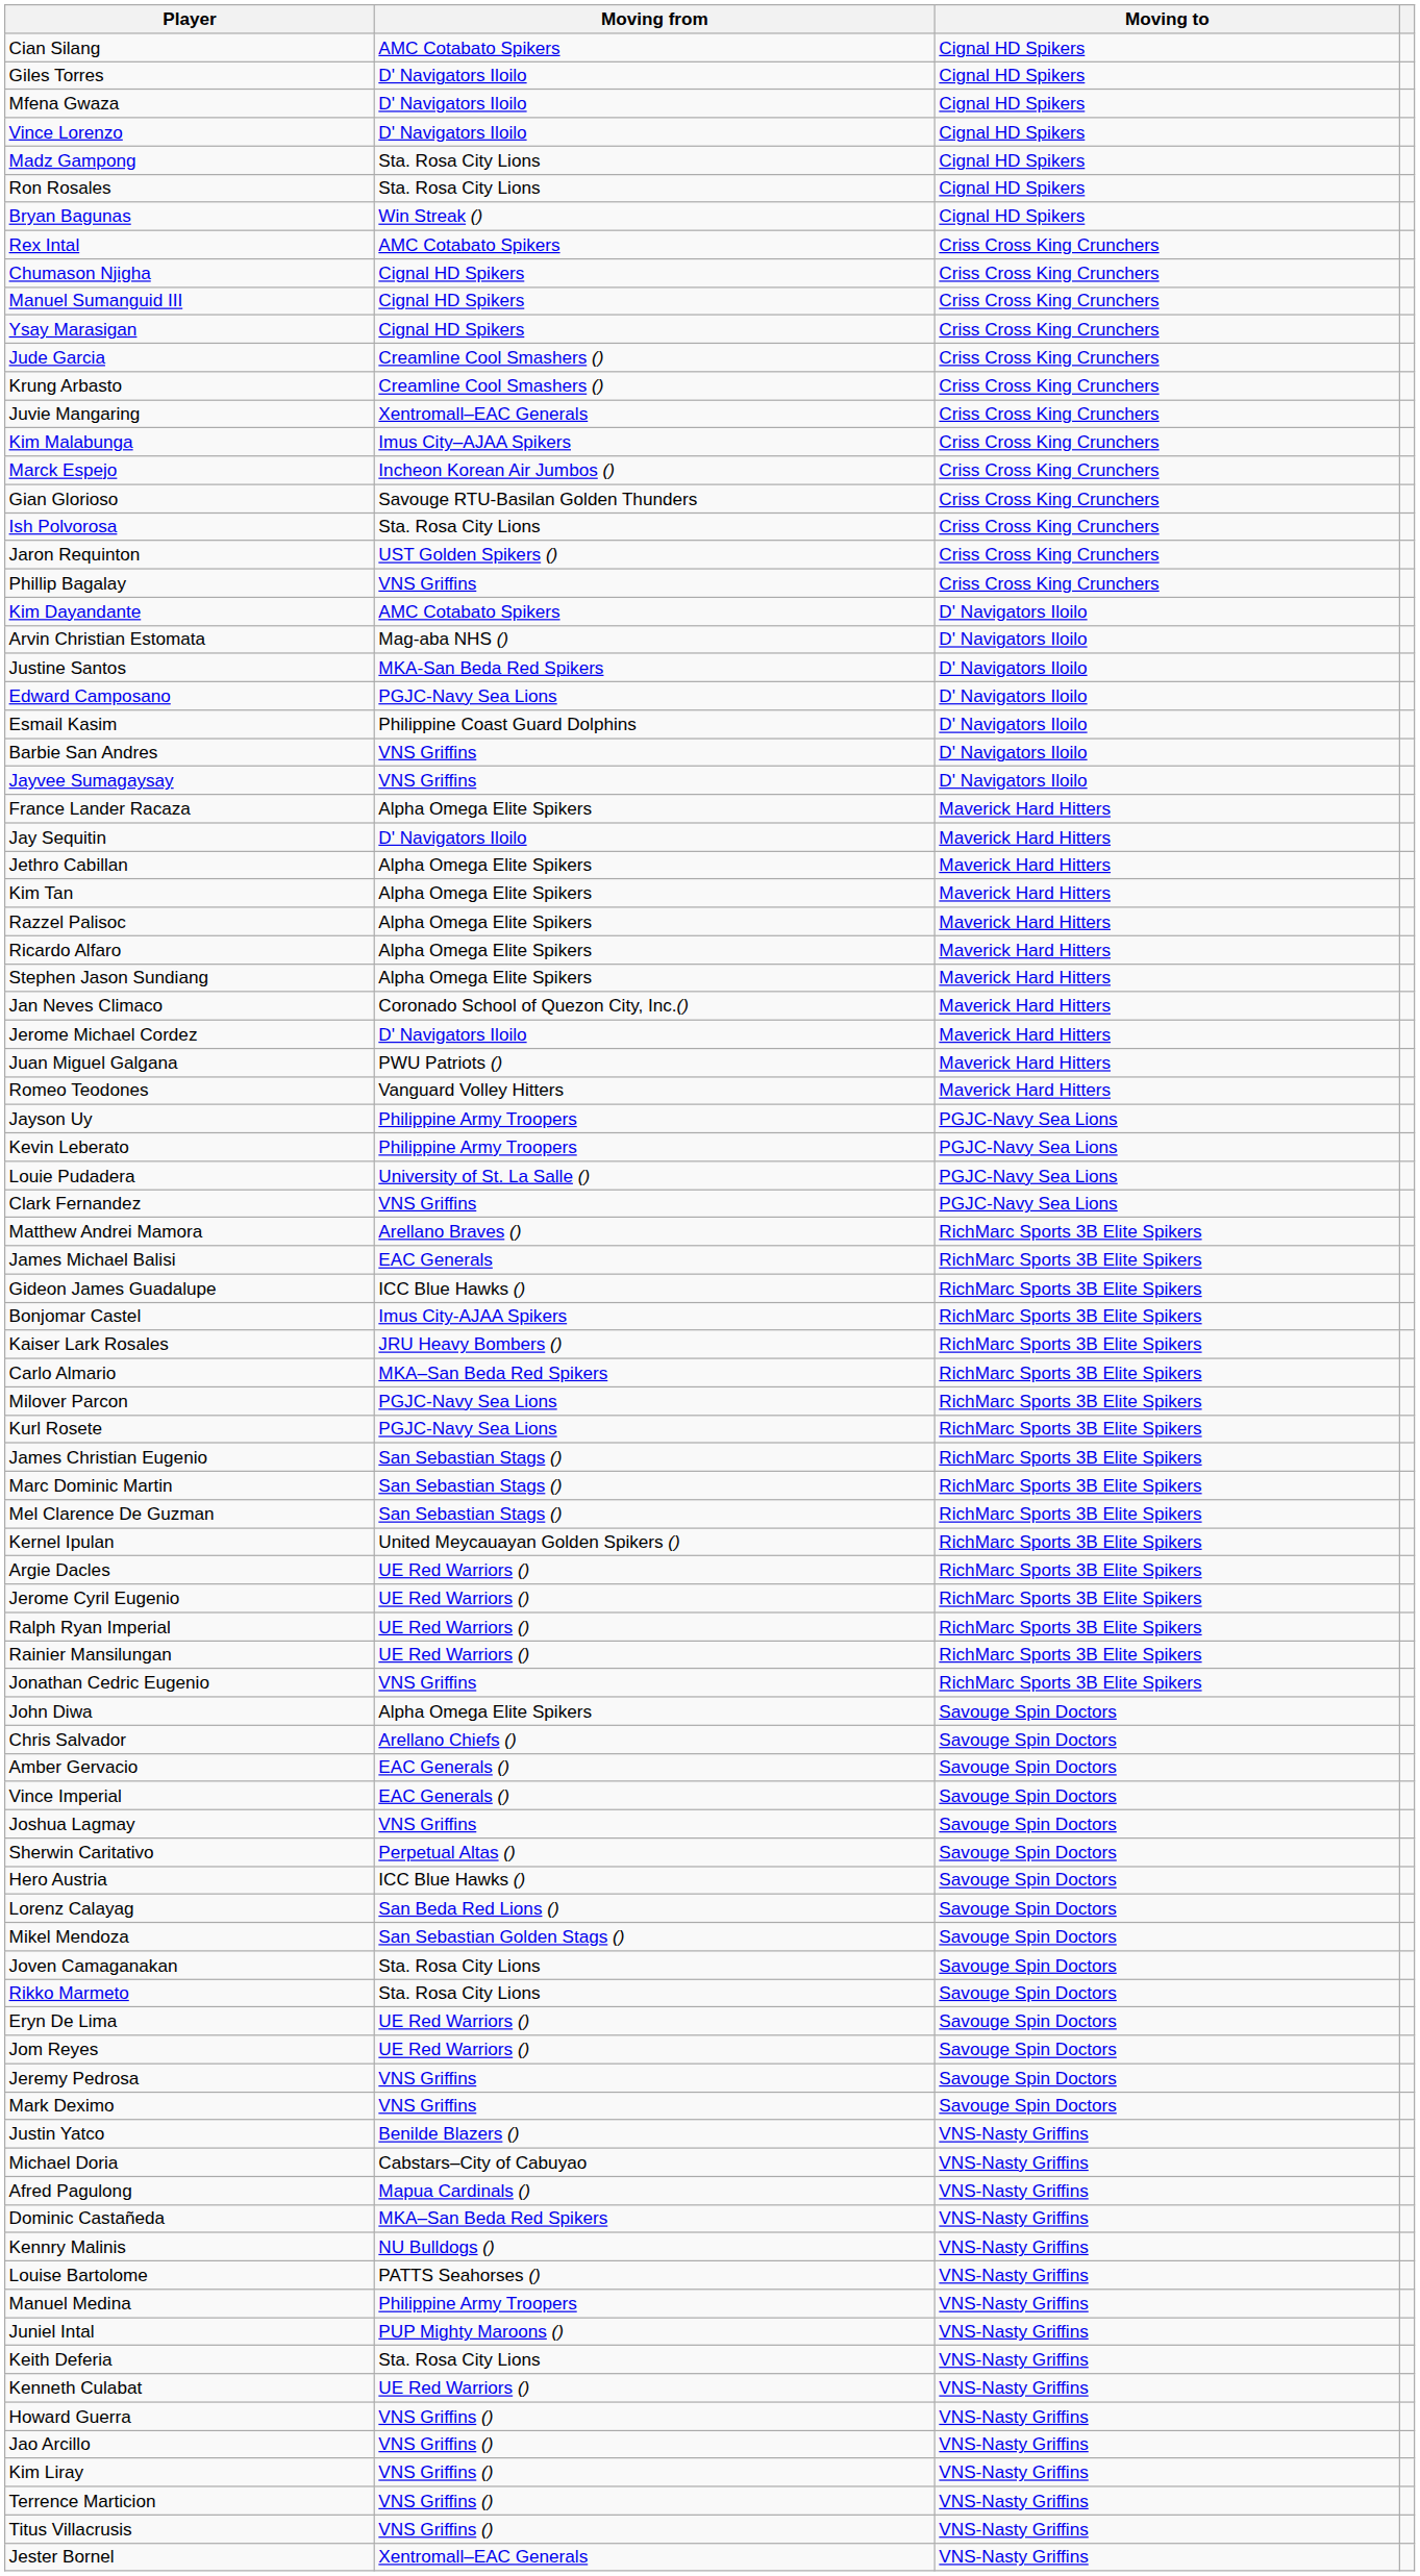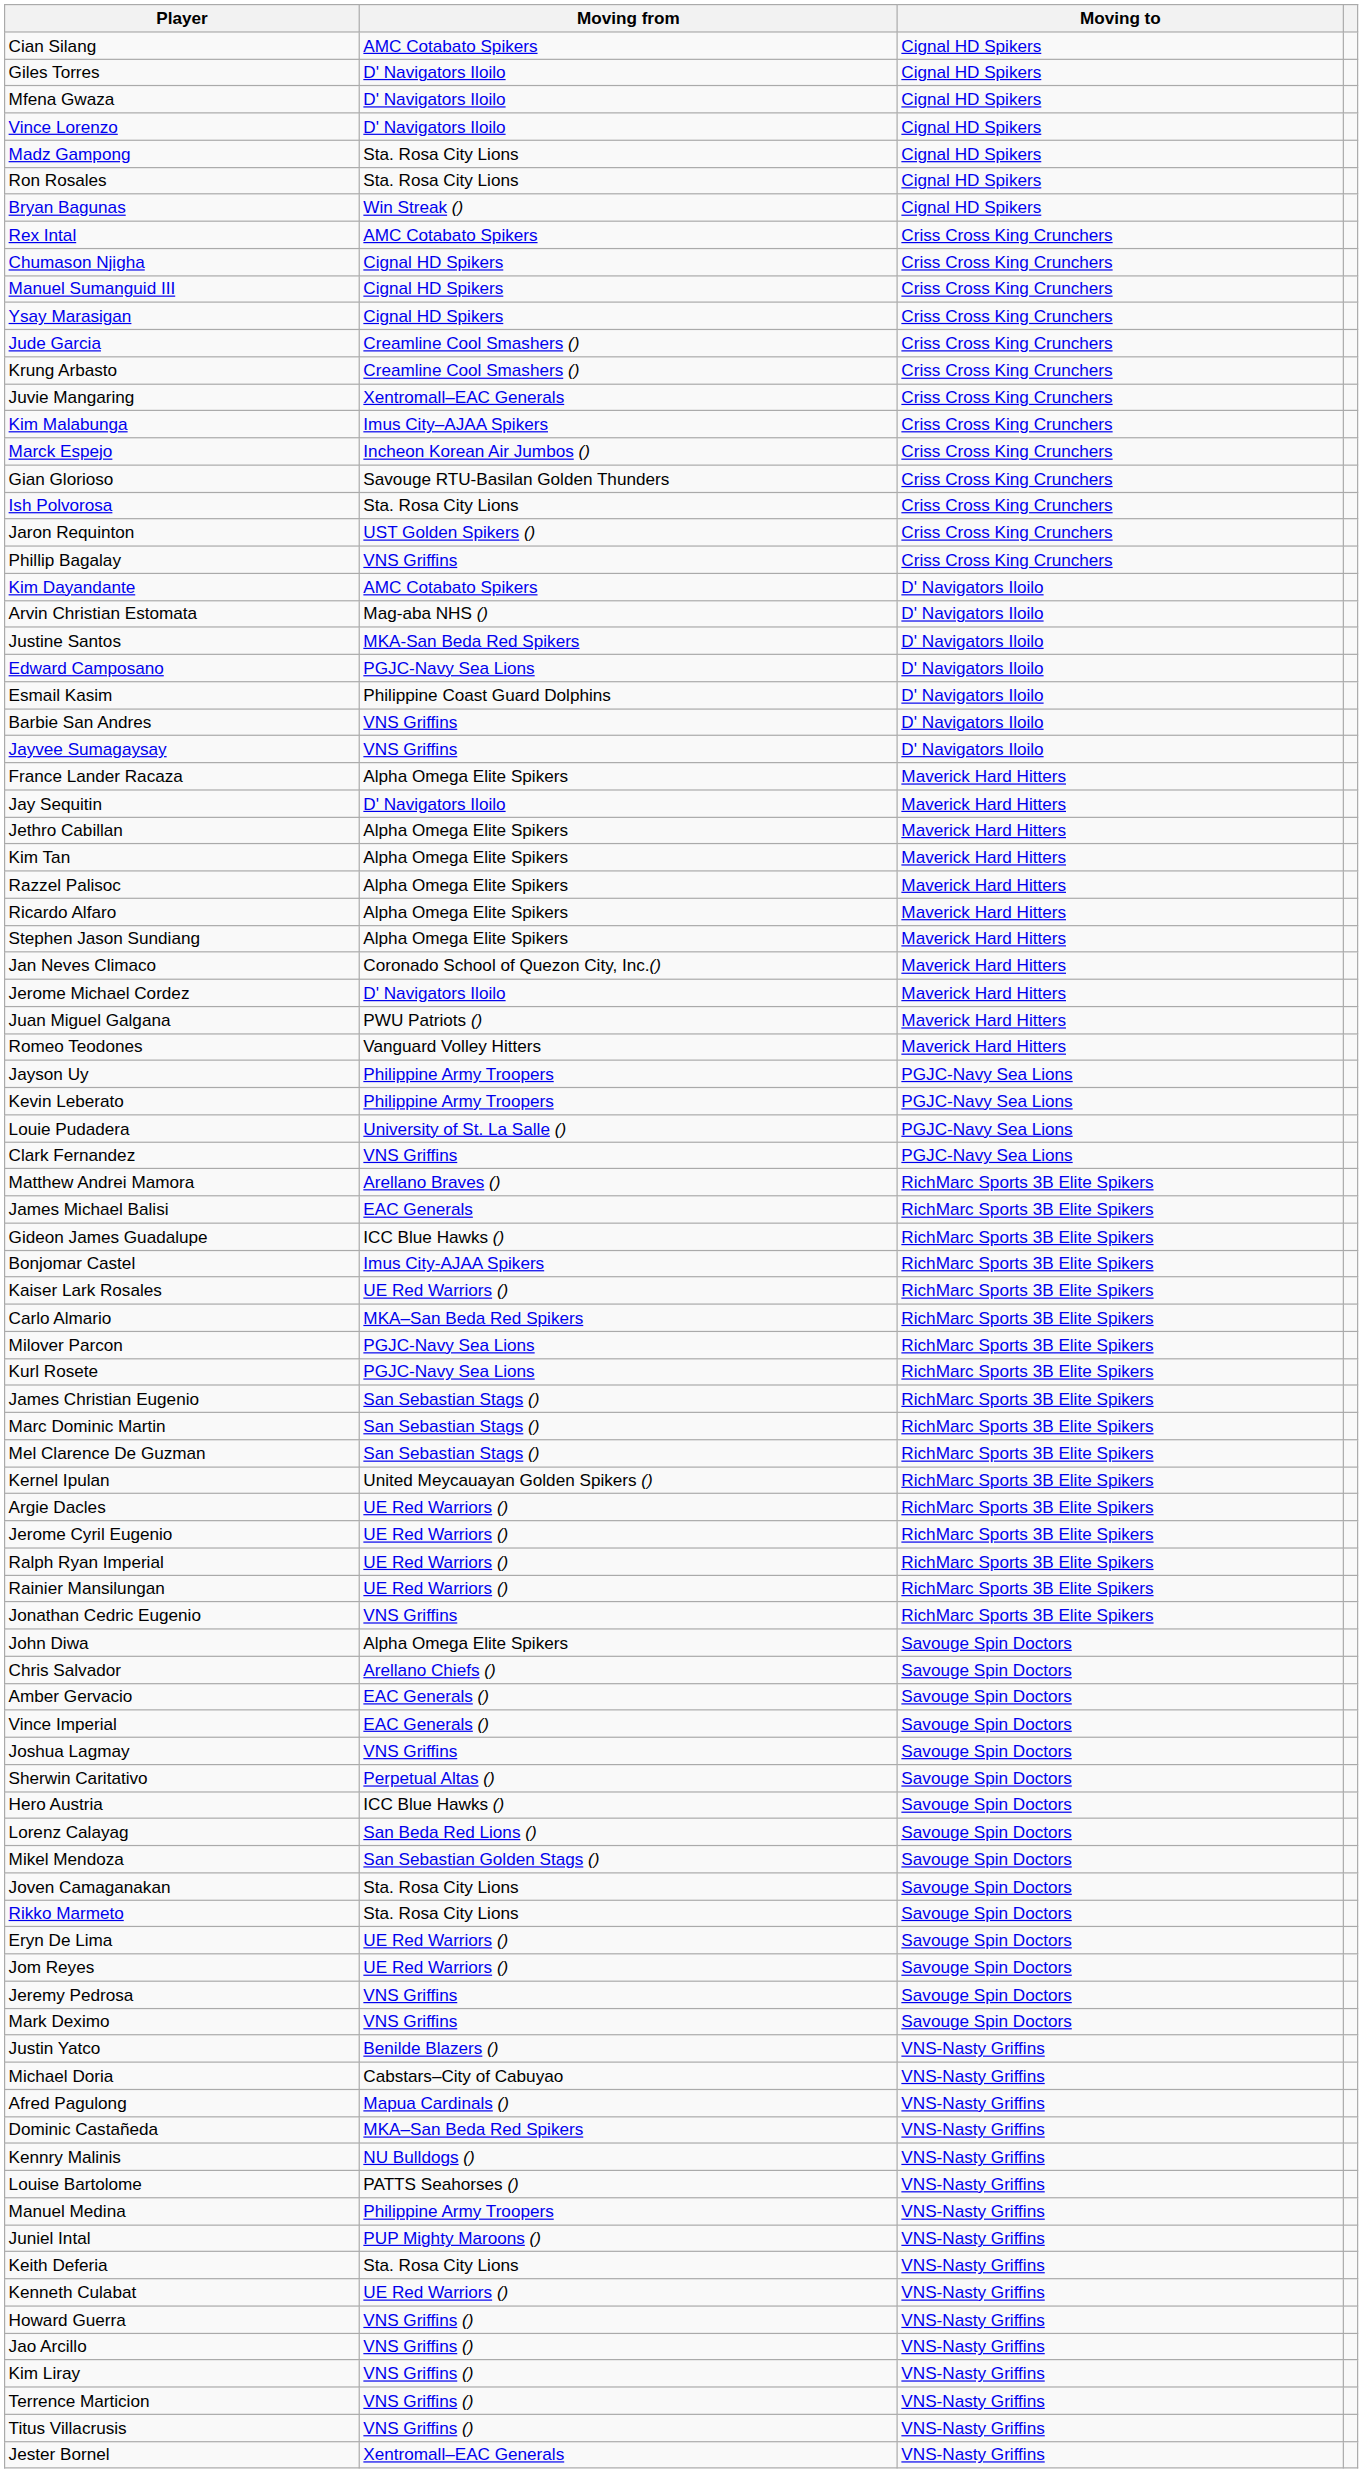Kaiser Lark Rosales | Moving from: JRU Heavy Bombers () -> UE Red Warriors ()
